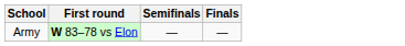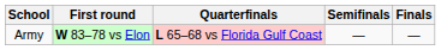+ column: Quarterfinals | L 65–68 vs Florida Gulf Coast
